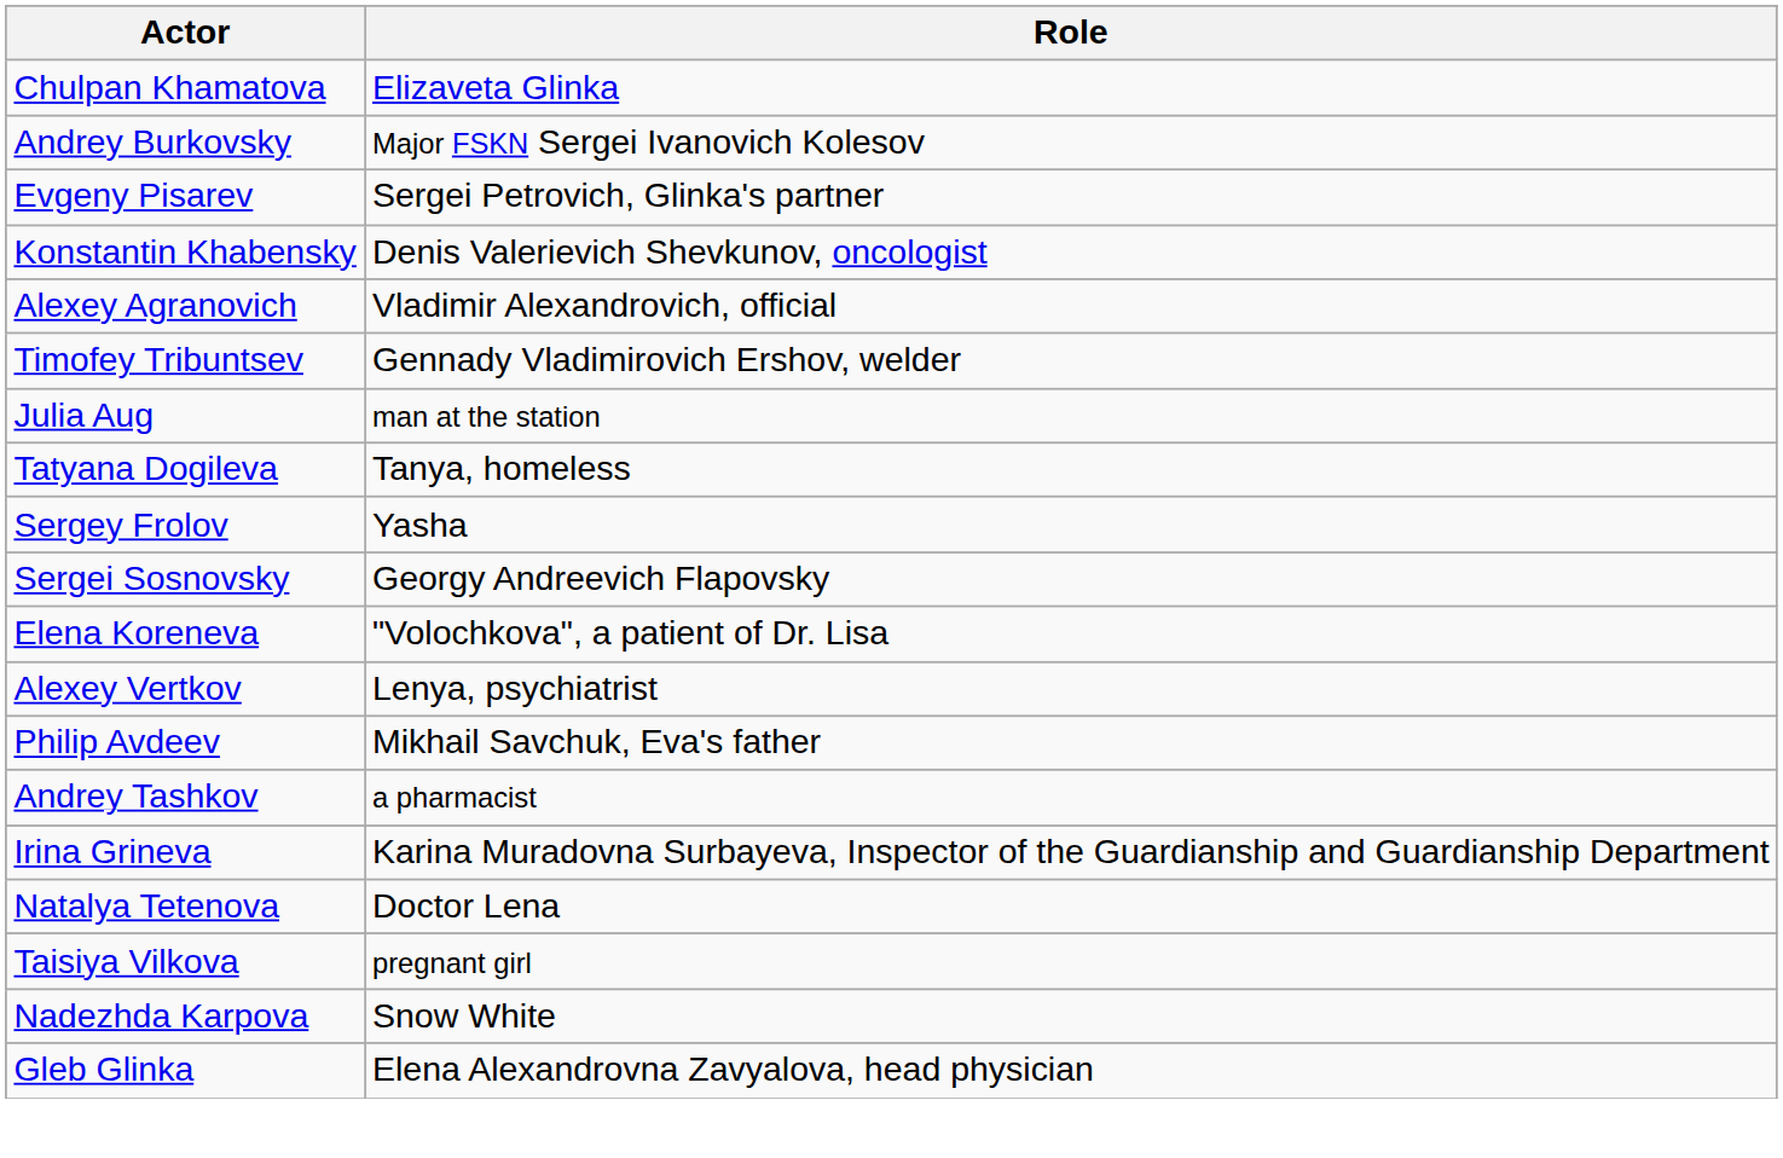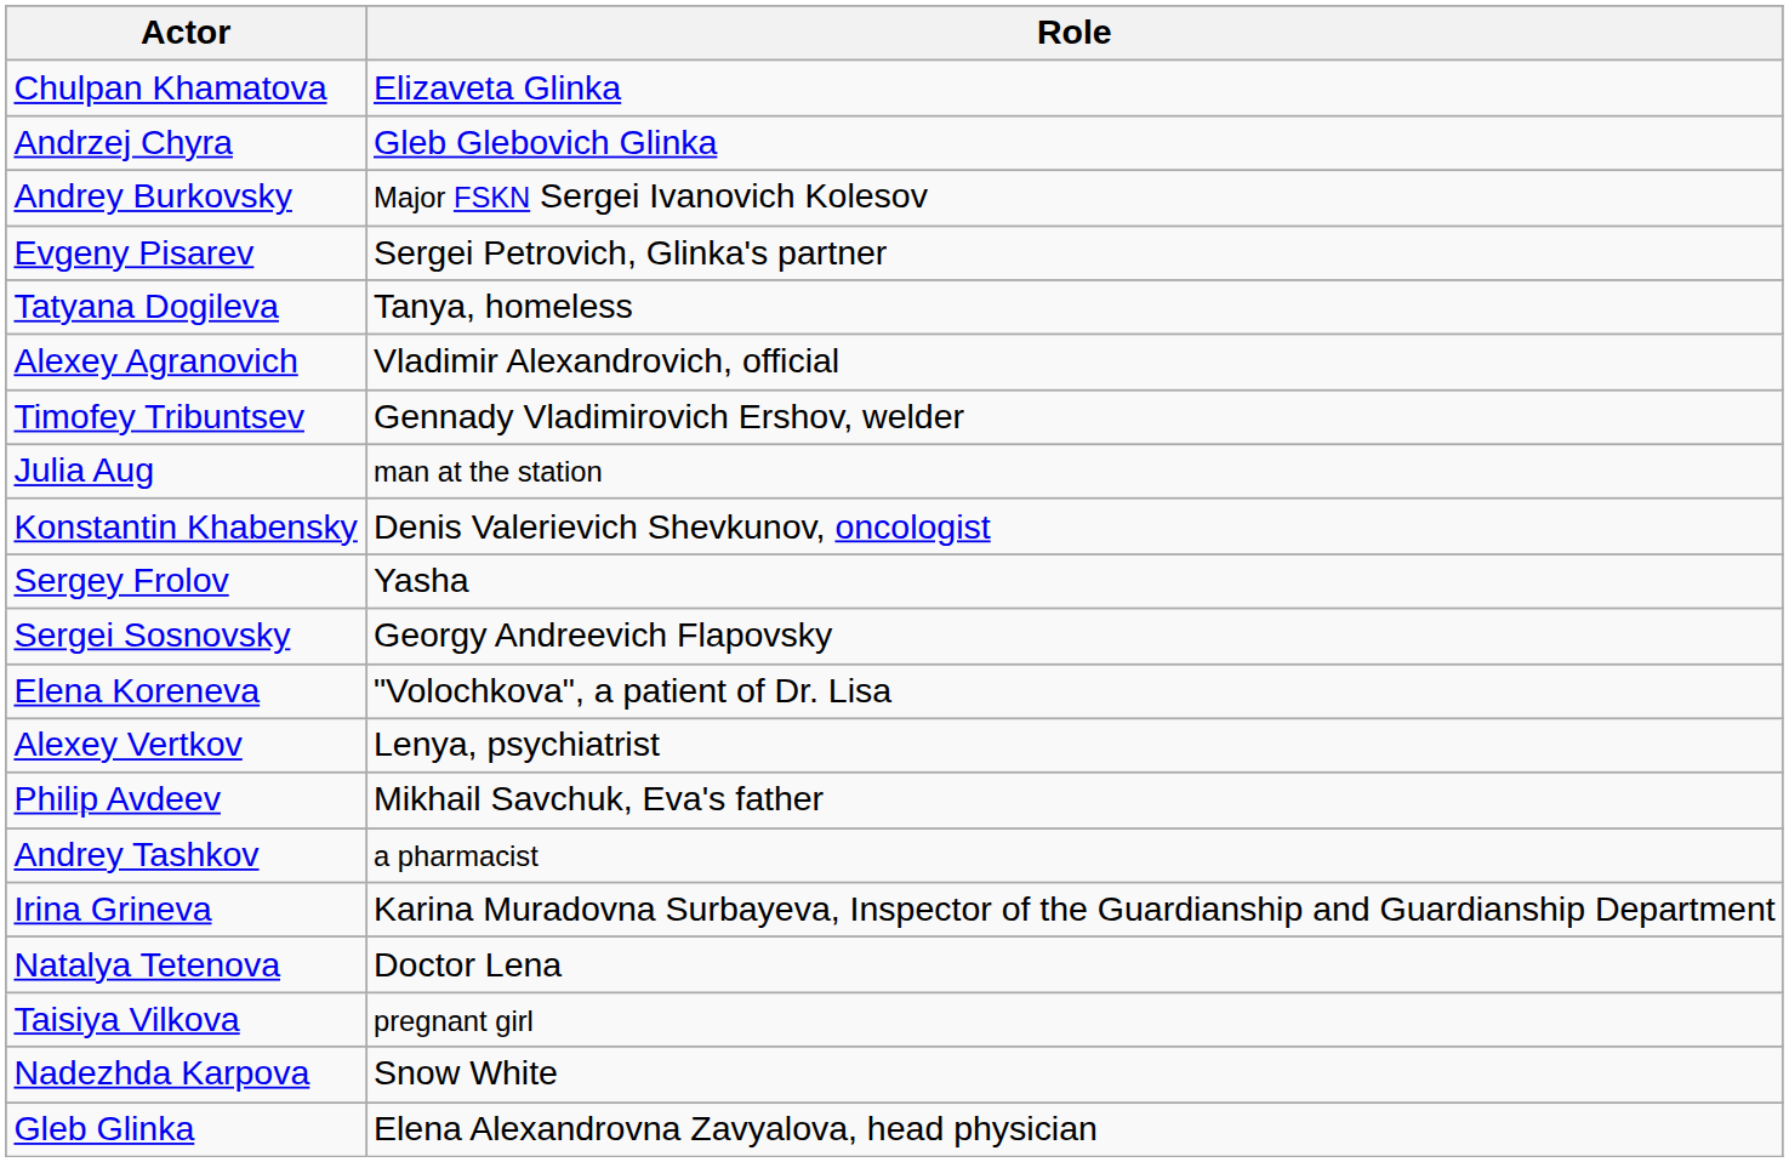+ row: Andrzej Chyra | Gleb Glebovich Glinka
rows swapped: Konstantin Khabensky <-> Tatyana Dogileva
